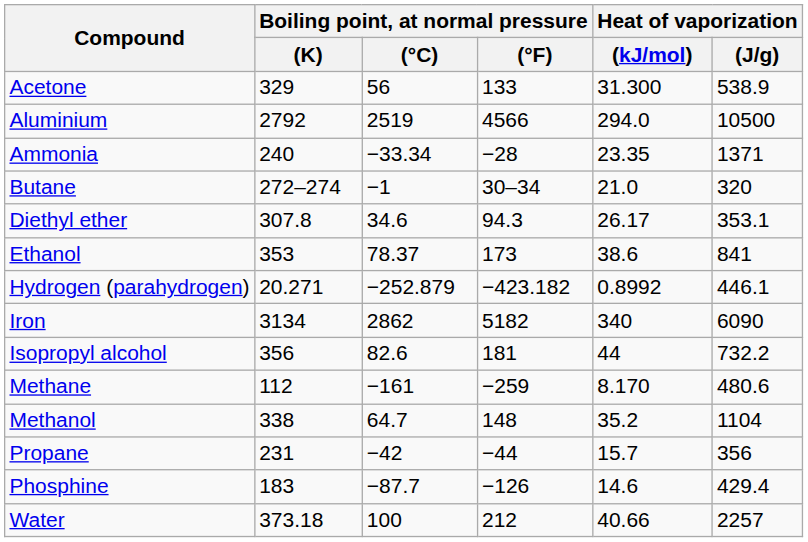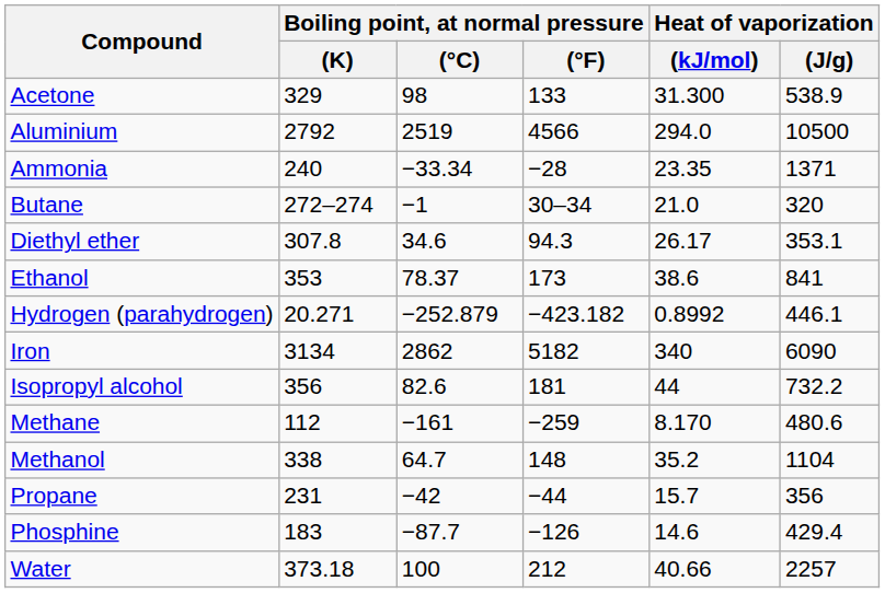Acetone | Boiling point, at normal pressure / (°C): 56 -> 98
